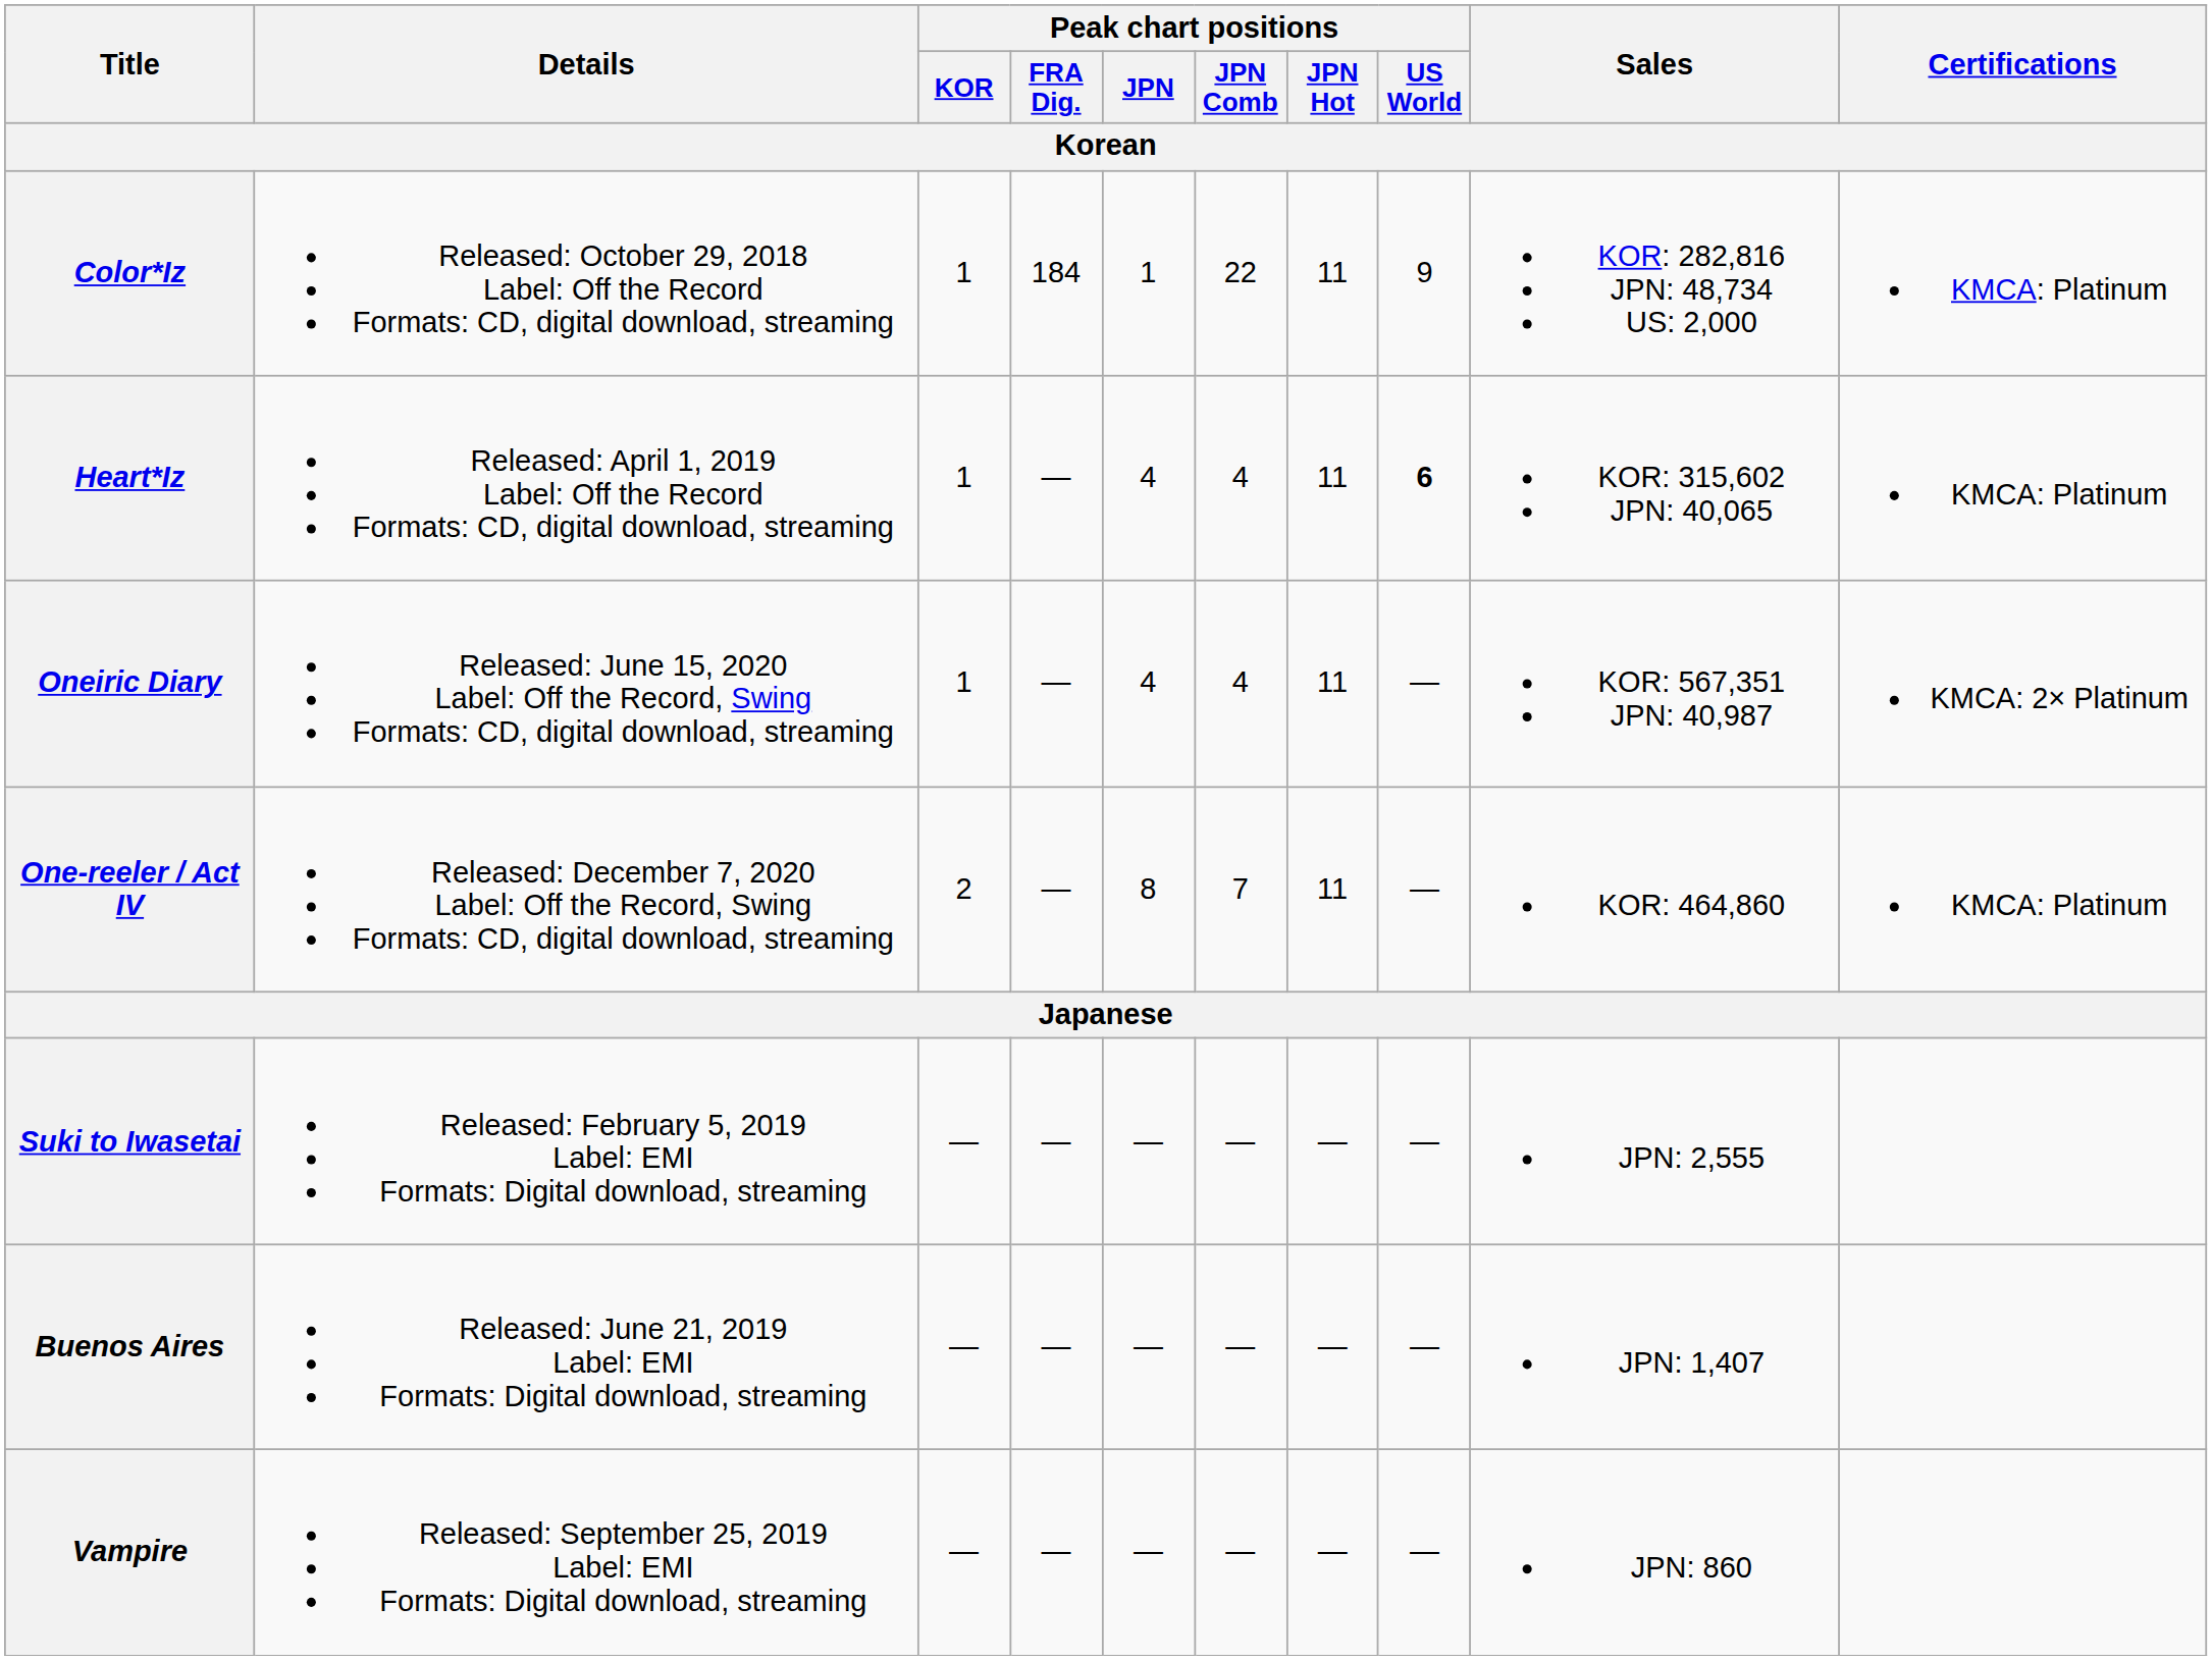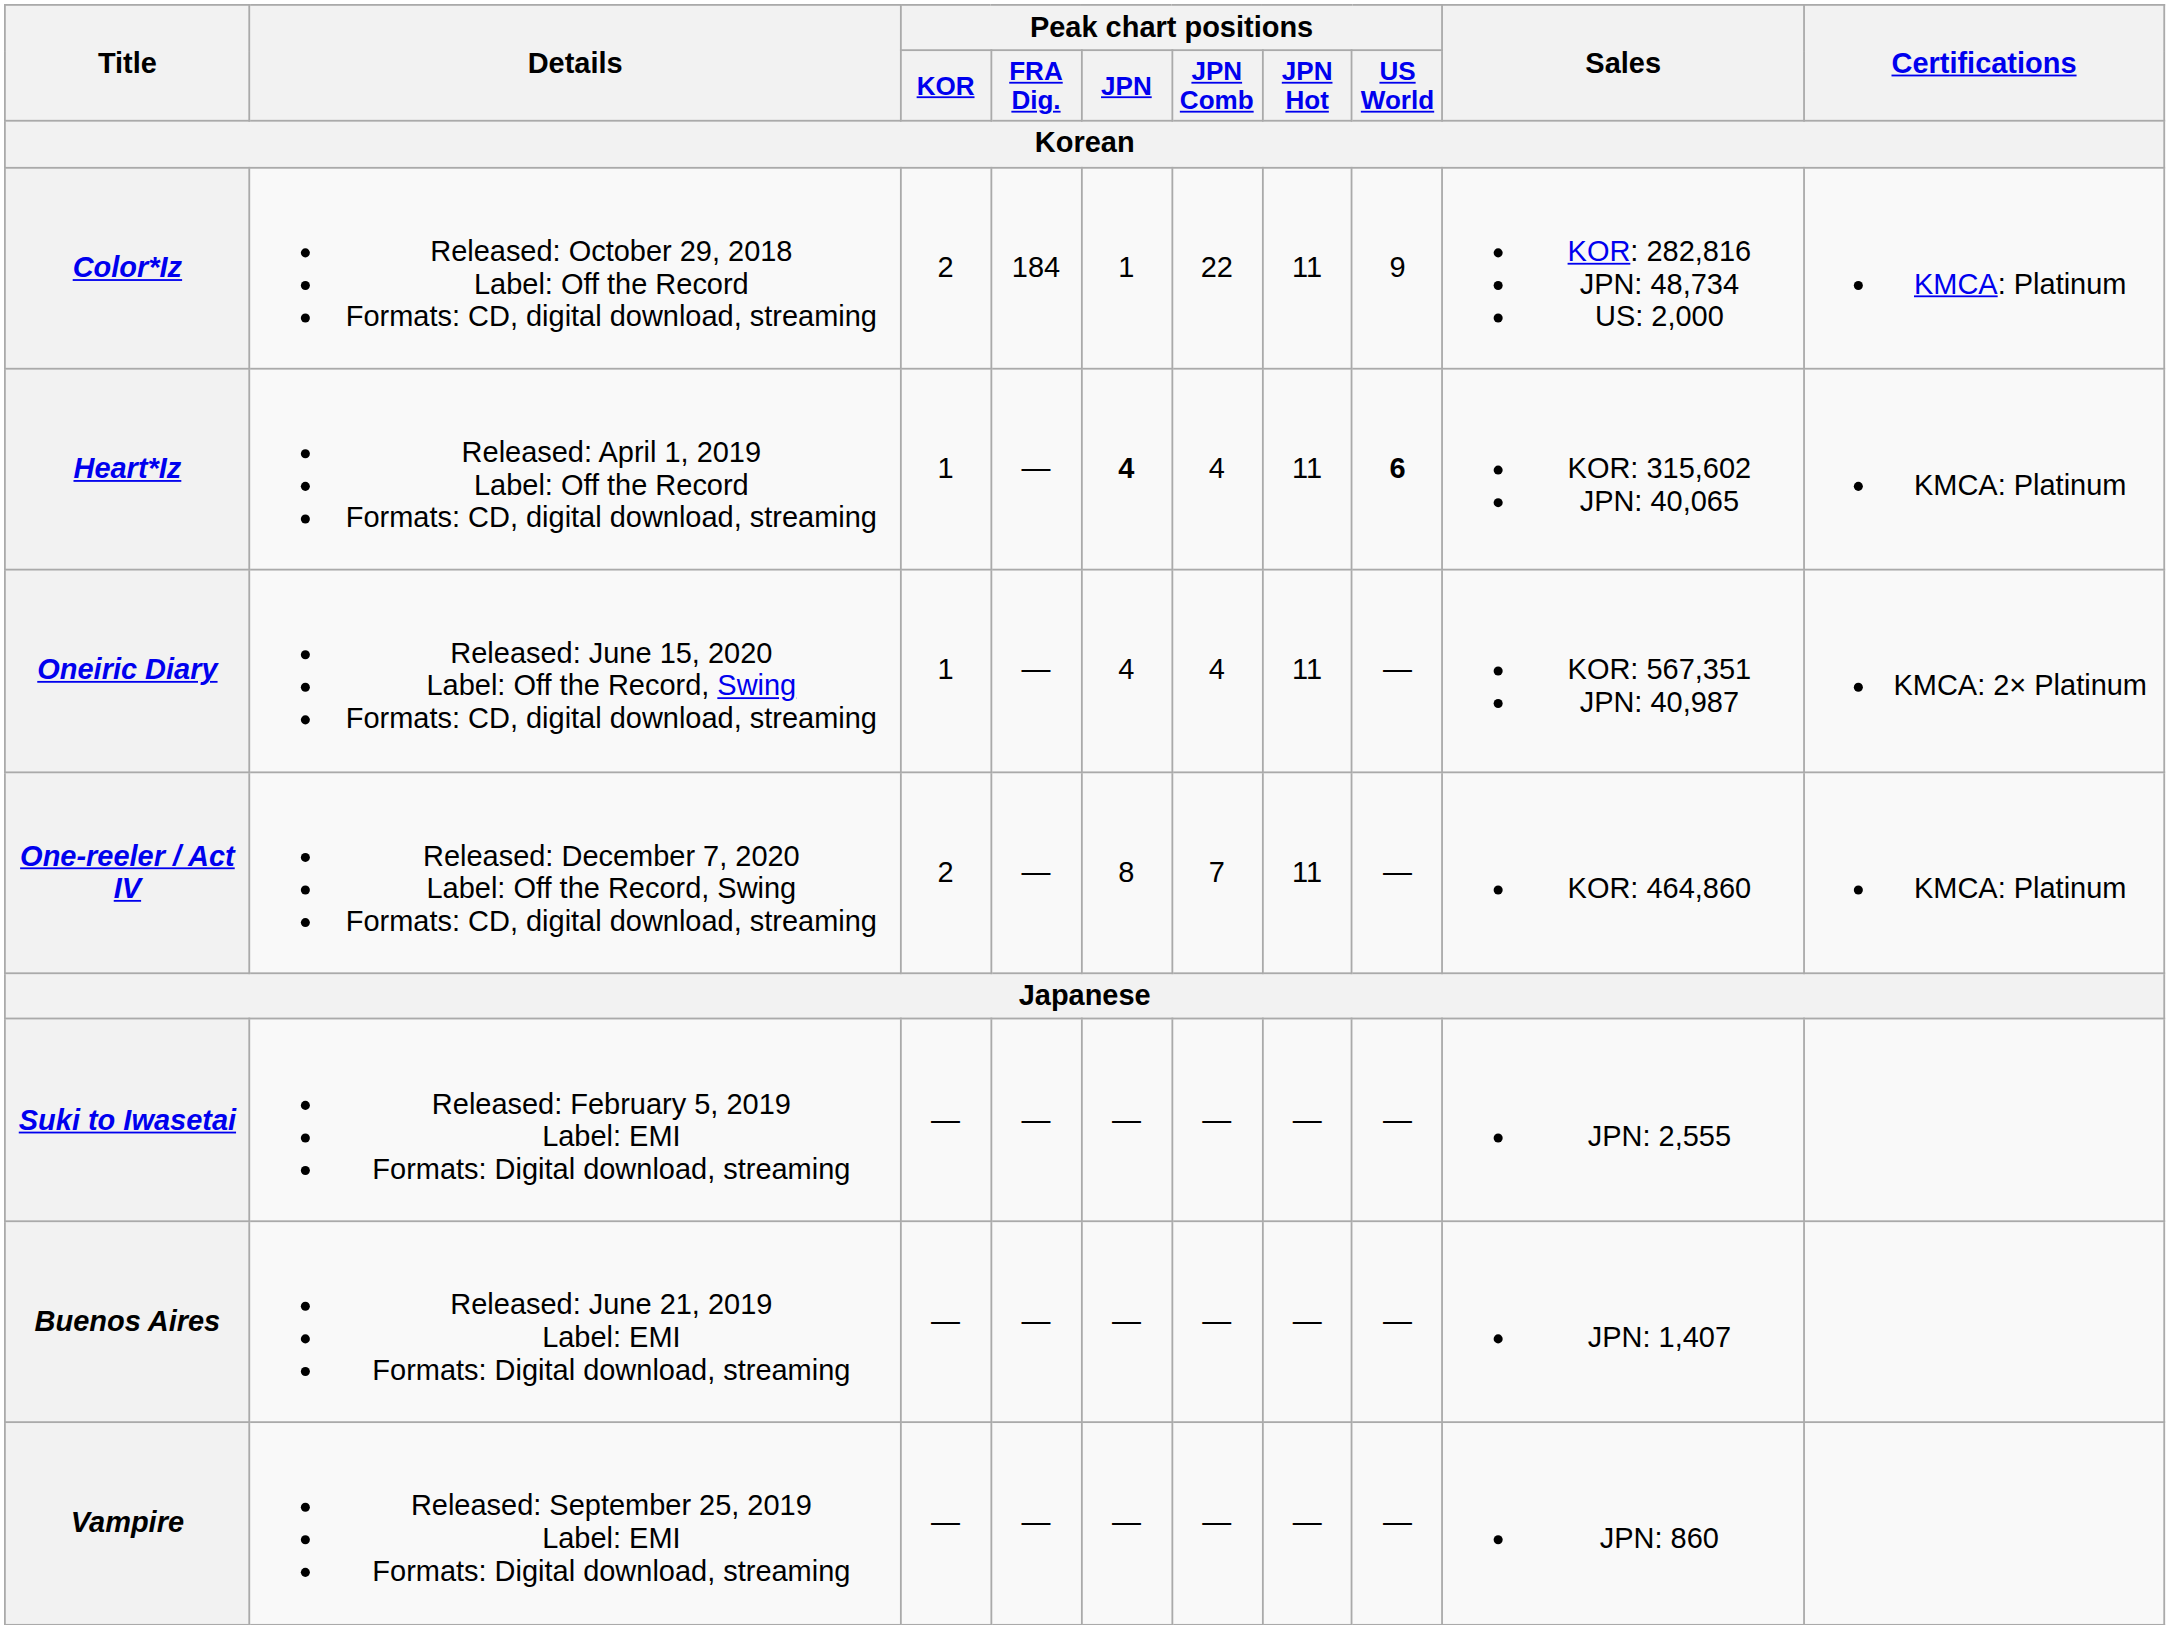Color*Iz | Peak chart positions / KOR: 1 -> 2
Heart*Iz | Peak chart positions / JPN: normal -> bold
